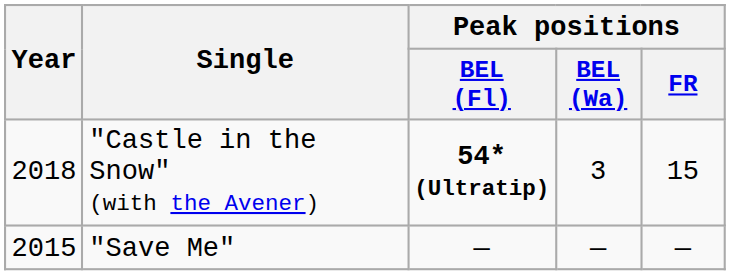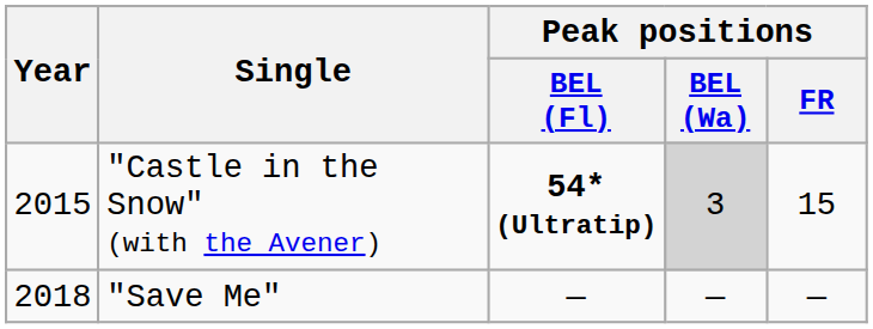"Castle in the Snow" (with the Avener) | Year: 2018 -> 2015
"Castle in the Snow" (with the Avener) | Peak positions / BEL (Wa): no background -> lightgrey background
"Save Me" | Year: 2015 -> 2018
